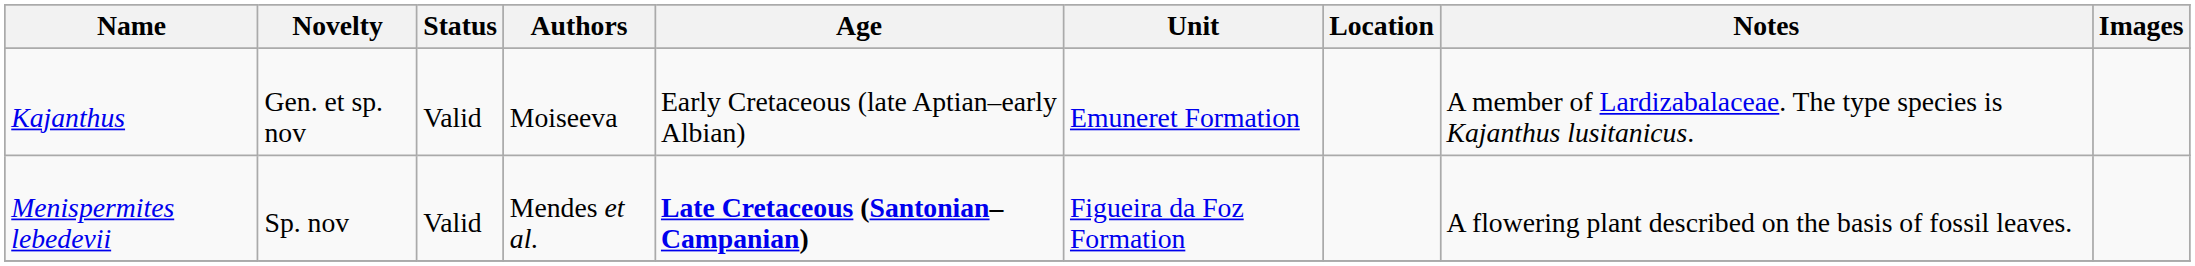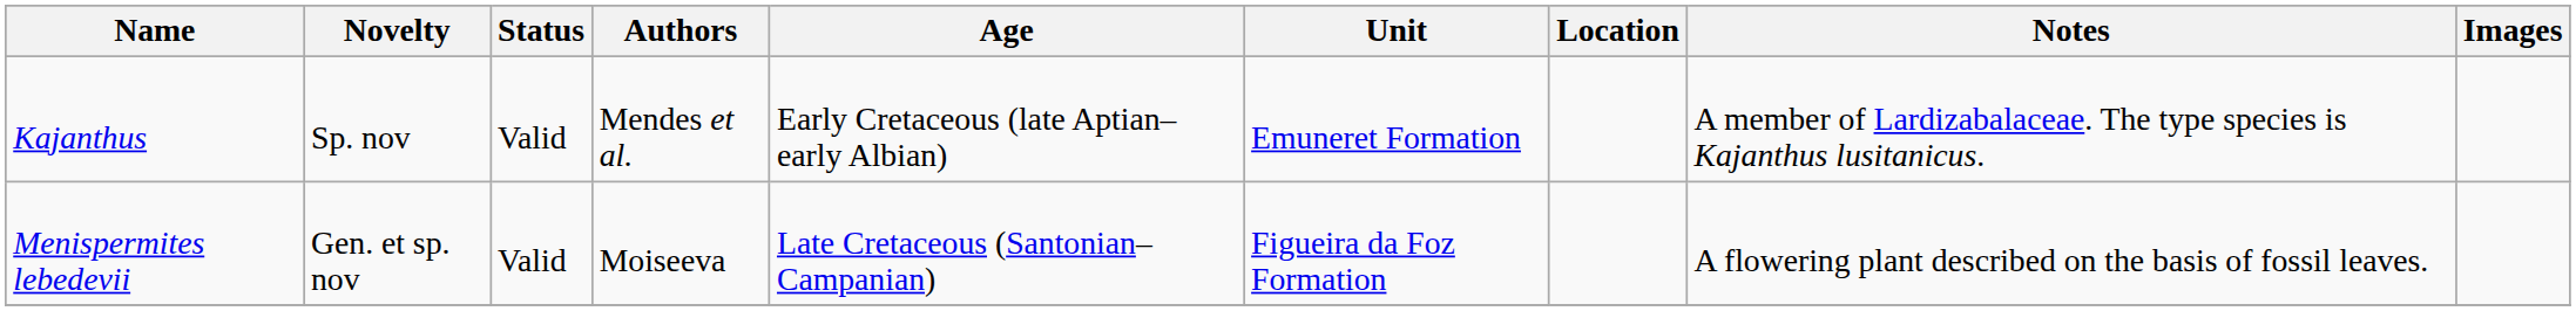Kajanthus | Novelty: Gen. et sp. nov -> Sp. nov
Kajanthus | Authors: Moiseeva -> Mendes et al.
Menispermites lebedevii | Novelty: Sp. nov -> Gen. et sp. nov
Menispermites lebedevii | Authors: Mendes et al. -> Moiseeva
Menispermites lebedevii | Age: bold -> normal
